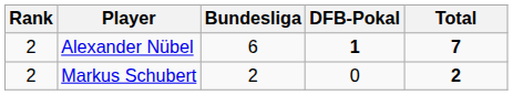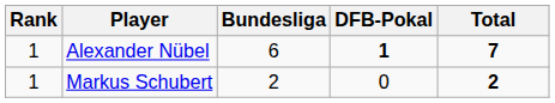Alexander Nübel | Rank: 2 -> 1
Markus Schubert | Rank: 2 -> 1
